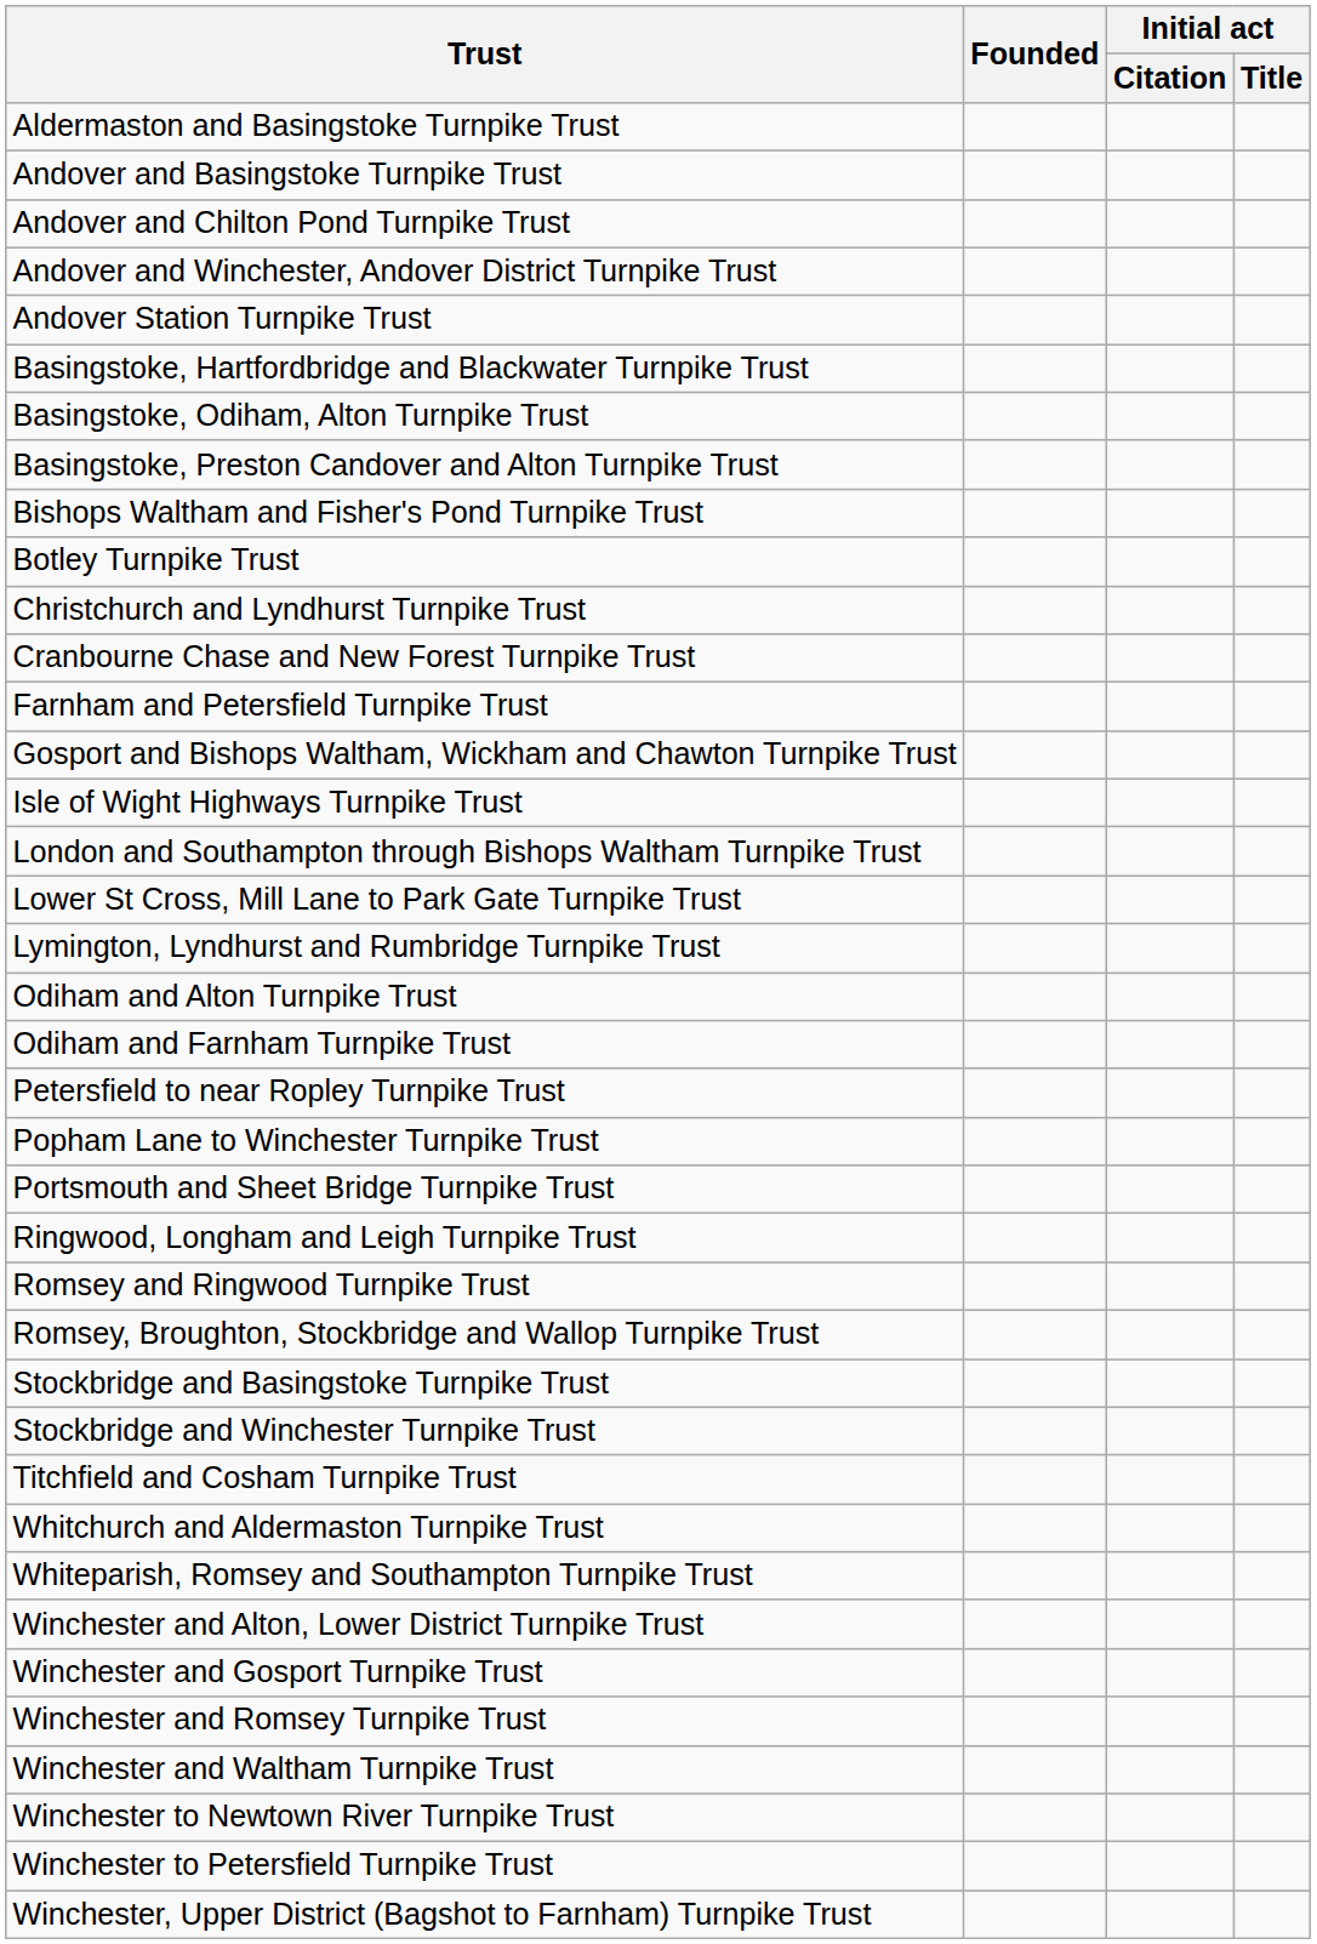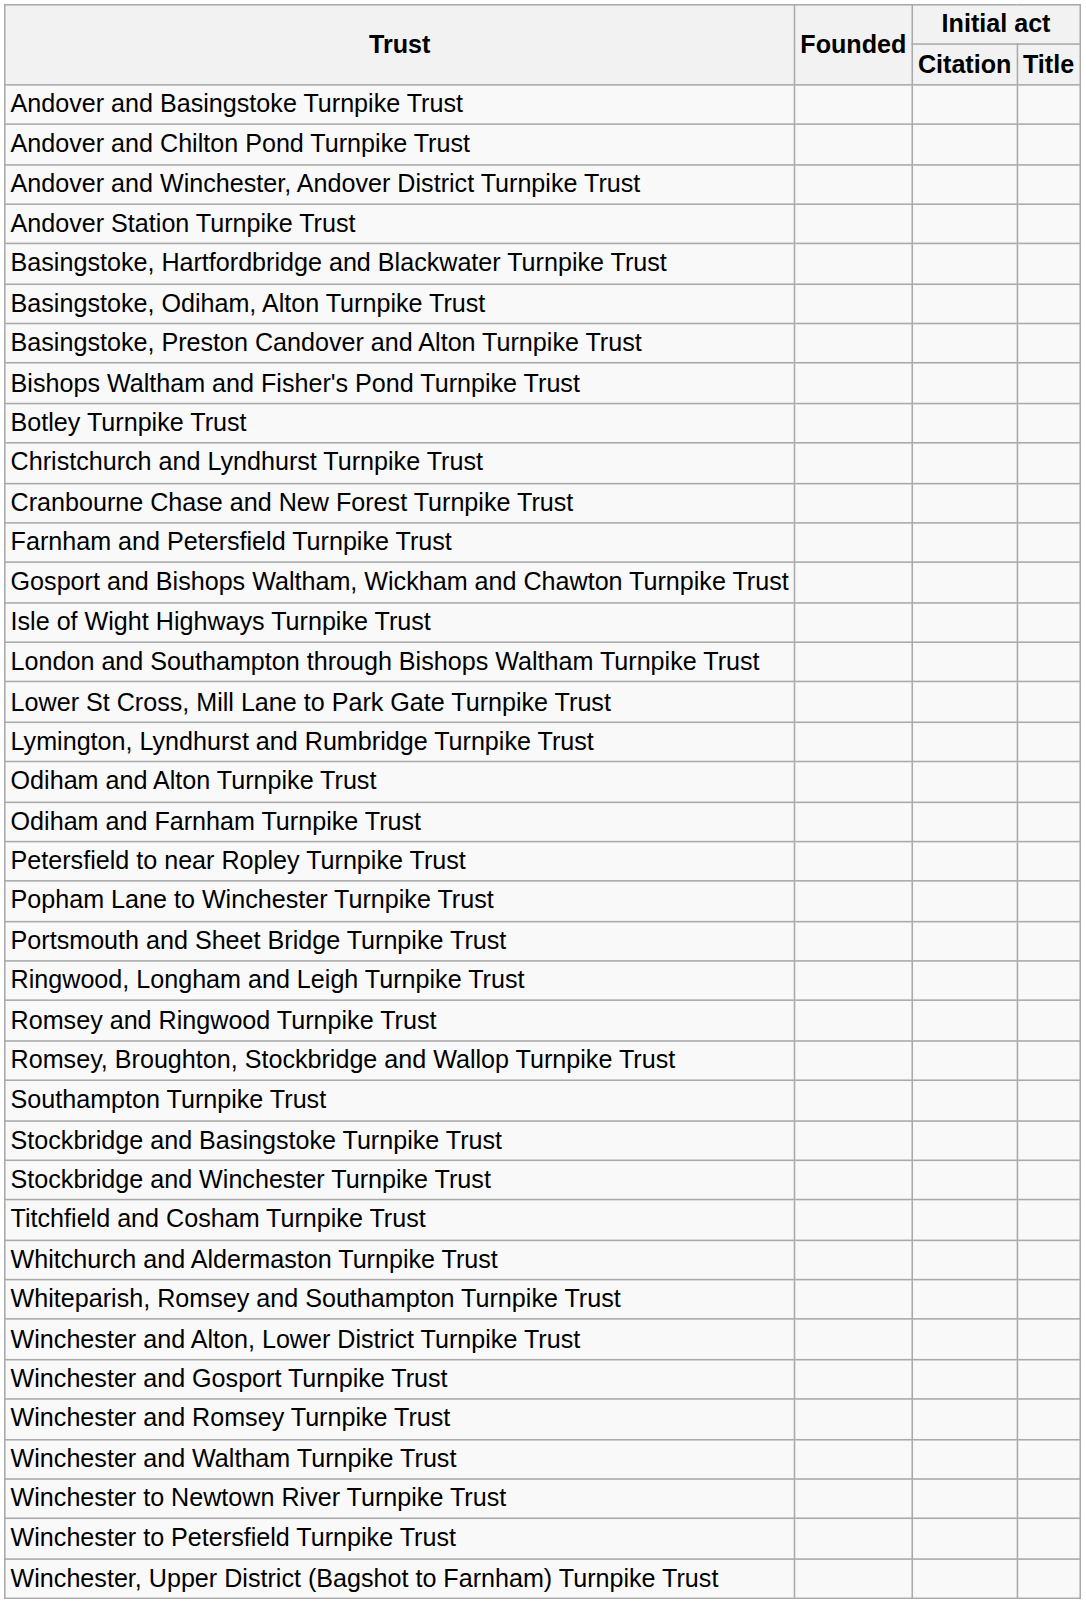- row: Aldermaston and Basingstoke Turnpike Trust
+ row: Southampton Turnpike Trust
